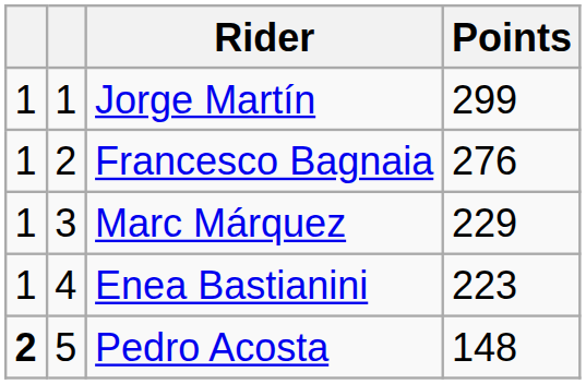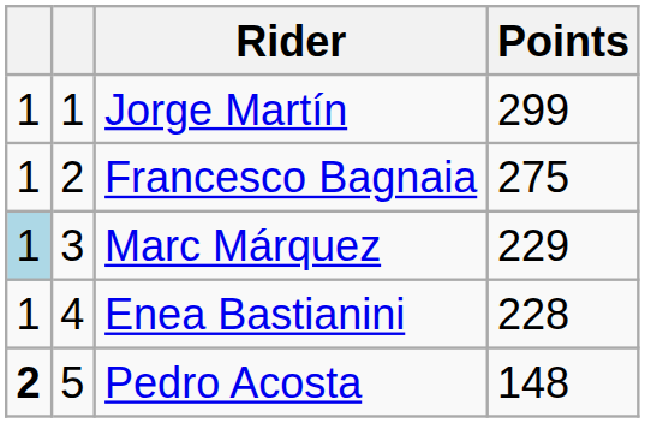Francesco Bagnaia | Points: 276 -> 275
Marc Márquez | column 1: no background -> lightblue background
Enea Bastianini | Points: 223 -> 228
